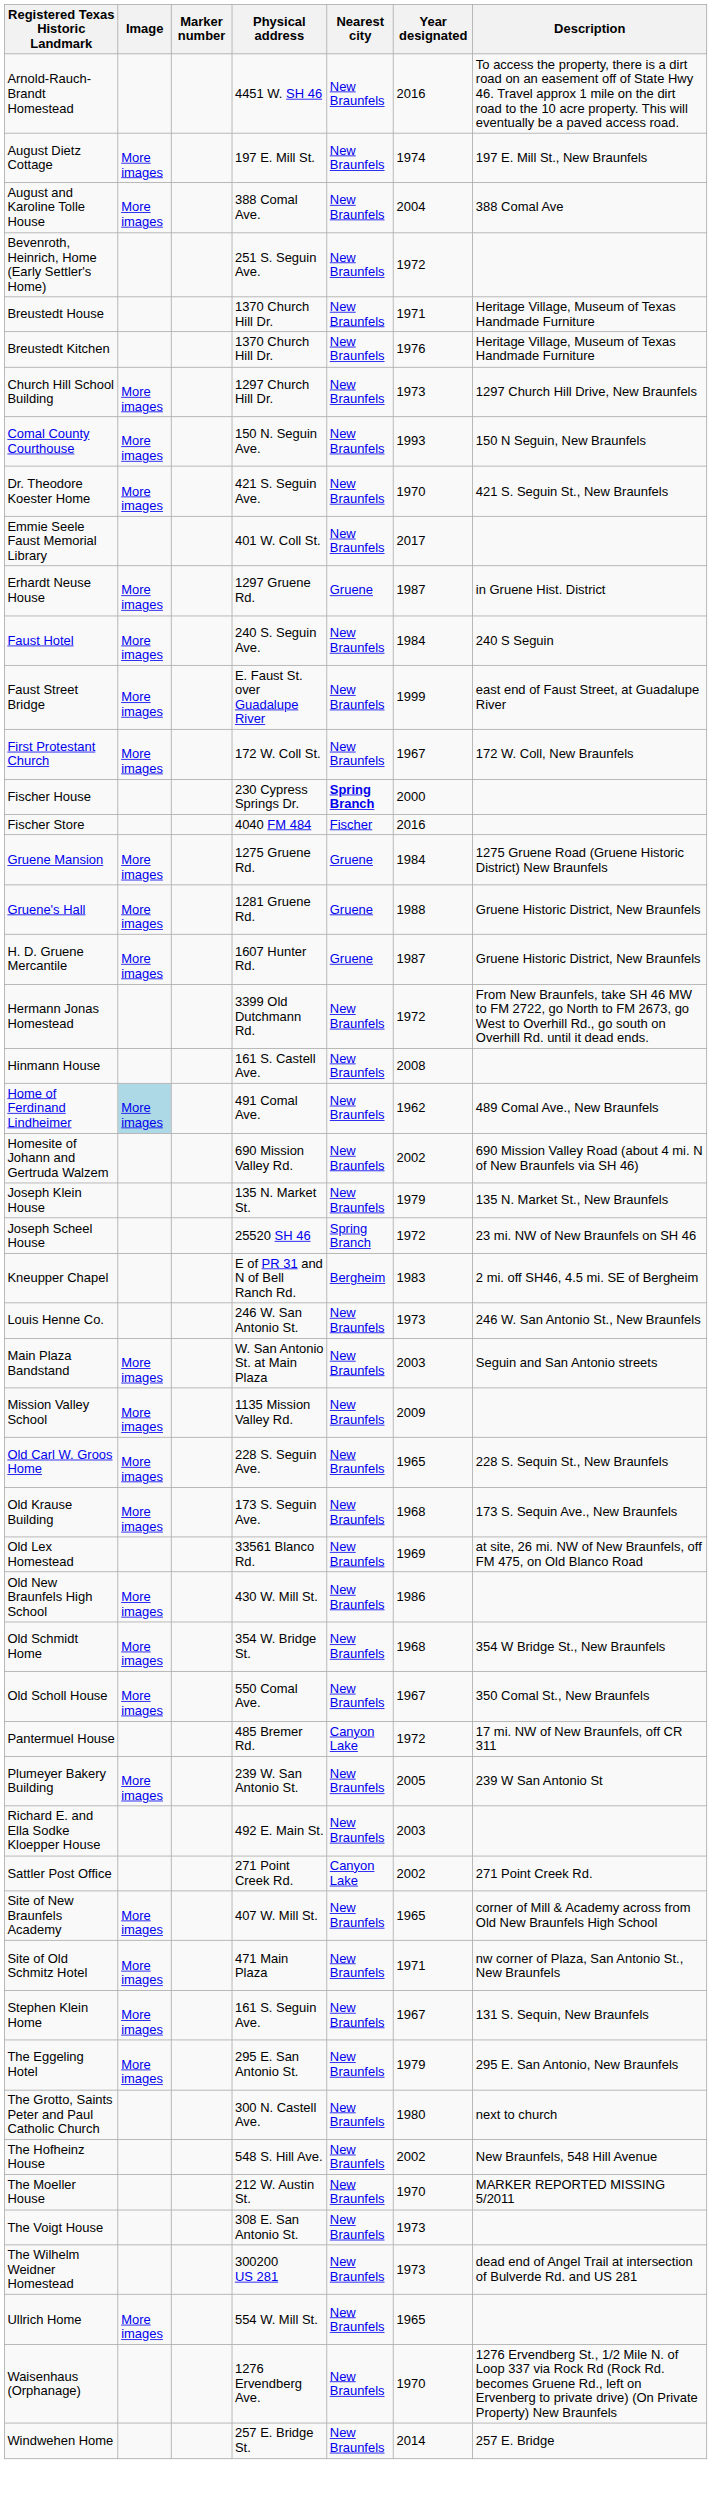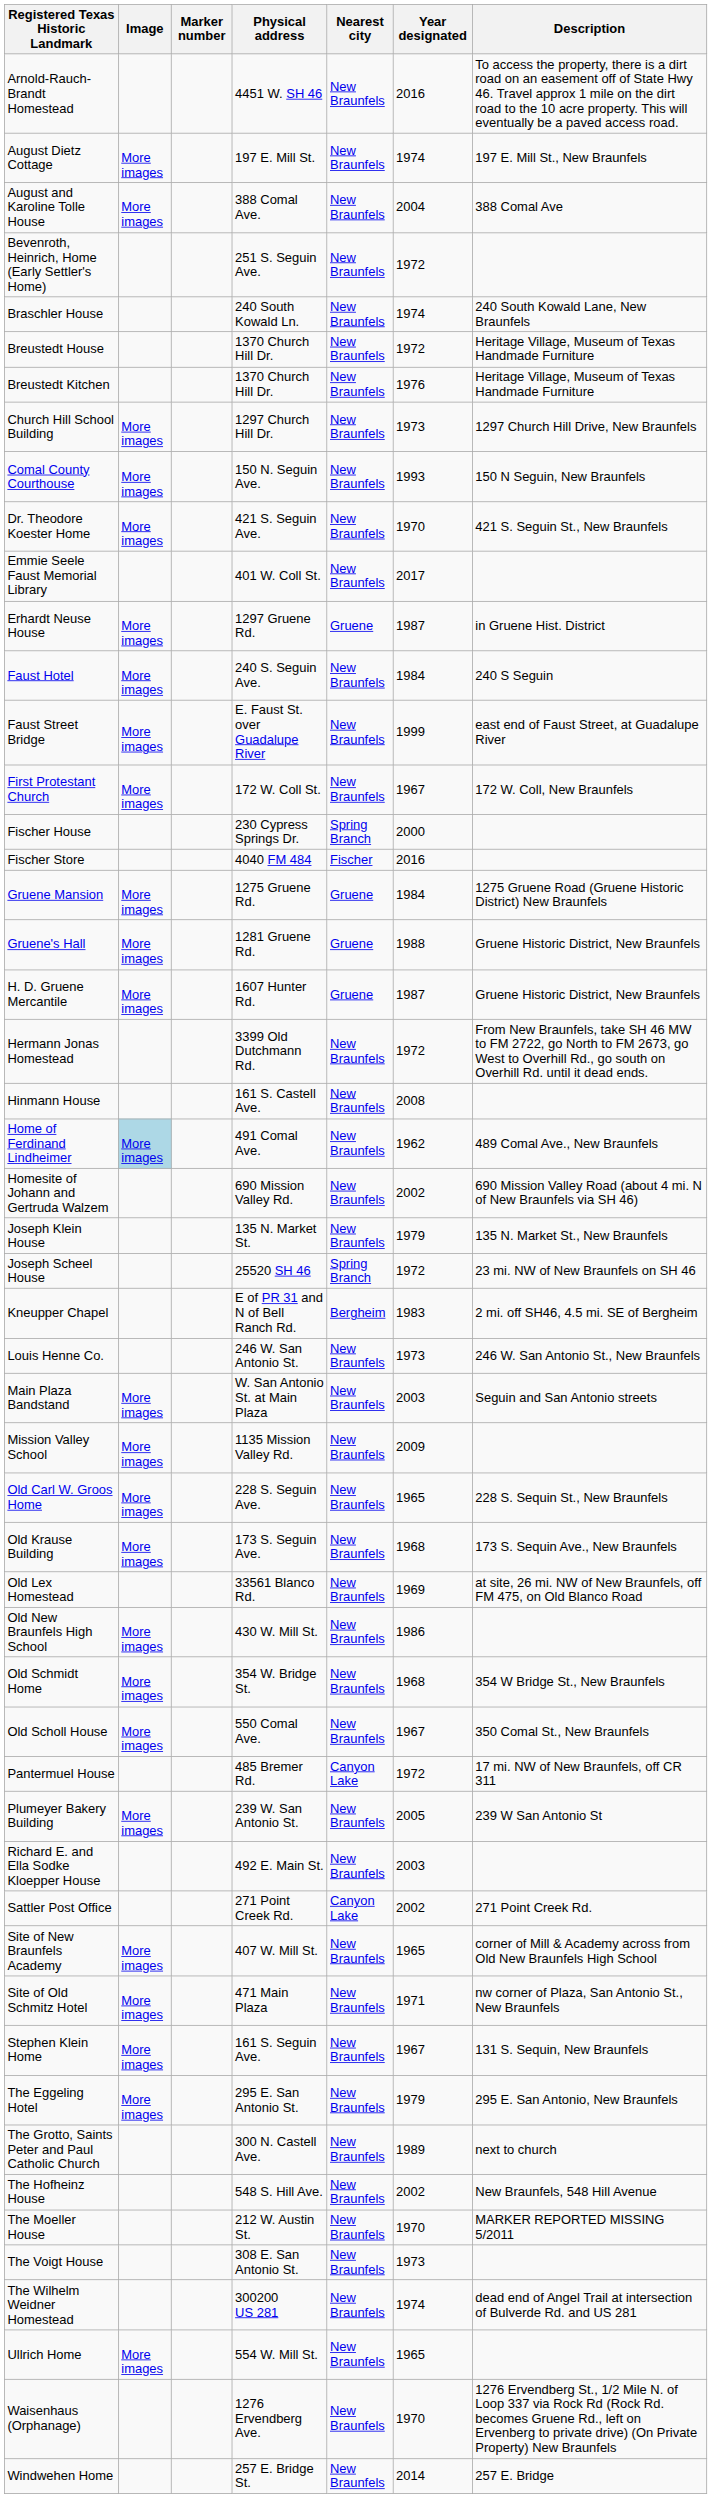+ row: Braschler House | 240 South Kowald Ln. | New Braunfels | 1974 | 240 South Kowald Lane, New Braunfels
Breustedt House | Year designated: 1971 -> 1972
Fischer House | Nearest city: bold -> normal
The Grotto, Saints Peter and Paul Catholic Church | Year designated: 1980 -> 1989
The Wilhelm Weidner Homestead | Year designated: 1973 -> 1974
